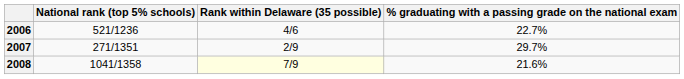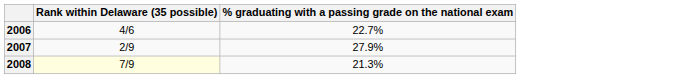- column: National rank (top 5% schools) | 521/1236 | 271/1351 | 1041/1358
2007 | % graduating with a passing grade on the national exam: 29.7% -> 27.9%
2008 | % graduating with a passing grade on the national exam: 21.6% -> 21.3%
